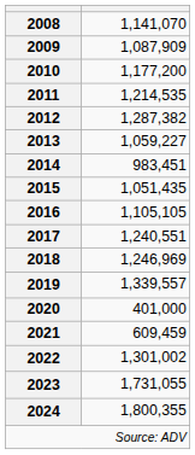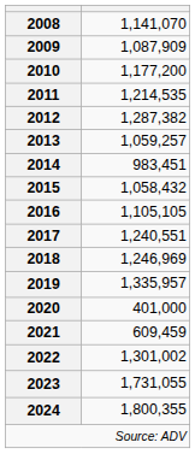2013 | column 2: 1,059,227 -> 1,059,257
2015 | column 2: 1,051,435 -> 1,058,432
2019 | column 2: 1,339,557 -> 1,335,957
